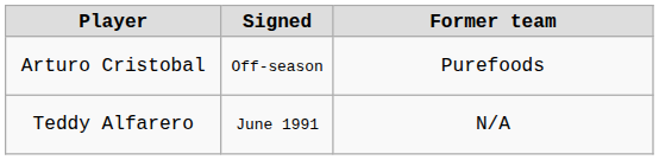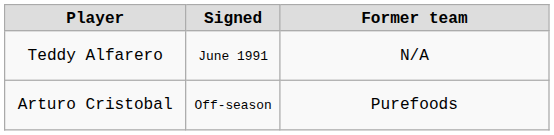rows swapped: Arturo Cristobal <-> Teddy Alfarero
